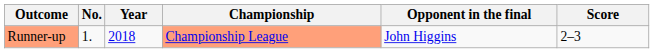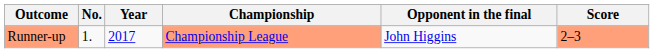Runner-up | Year: 2018 -> 2017
Runner-up | Score: no background -> lightsalmon background
